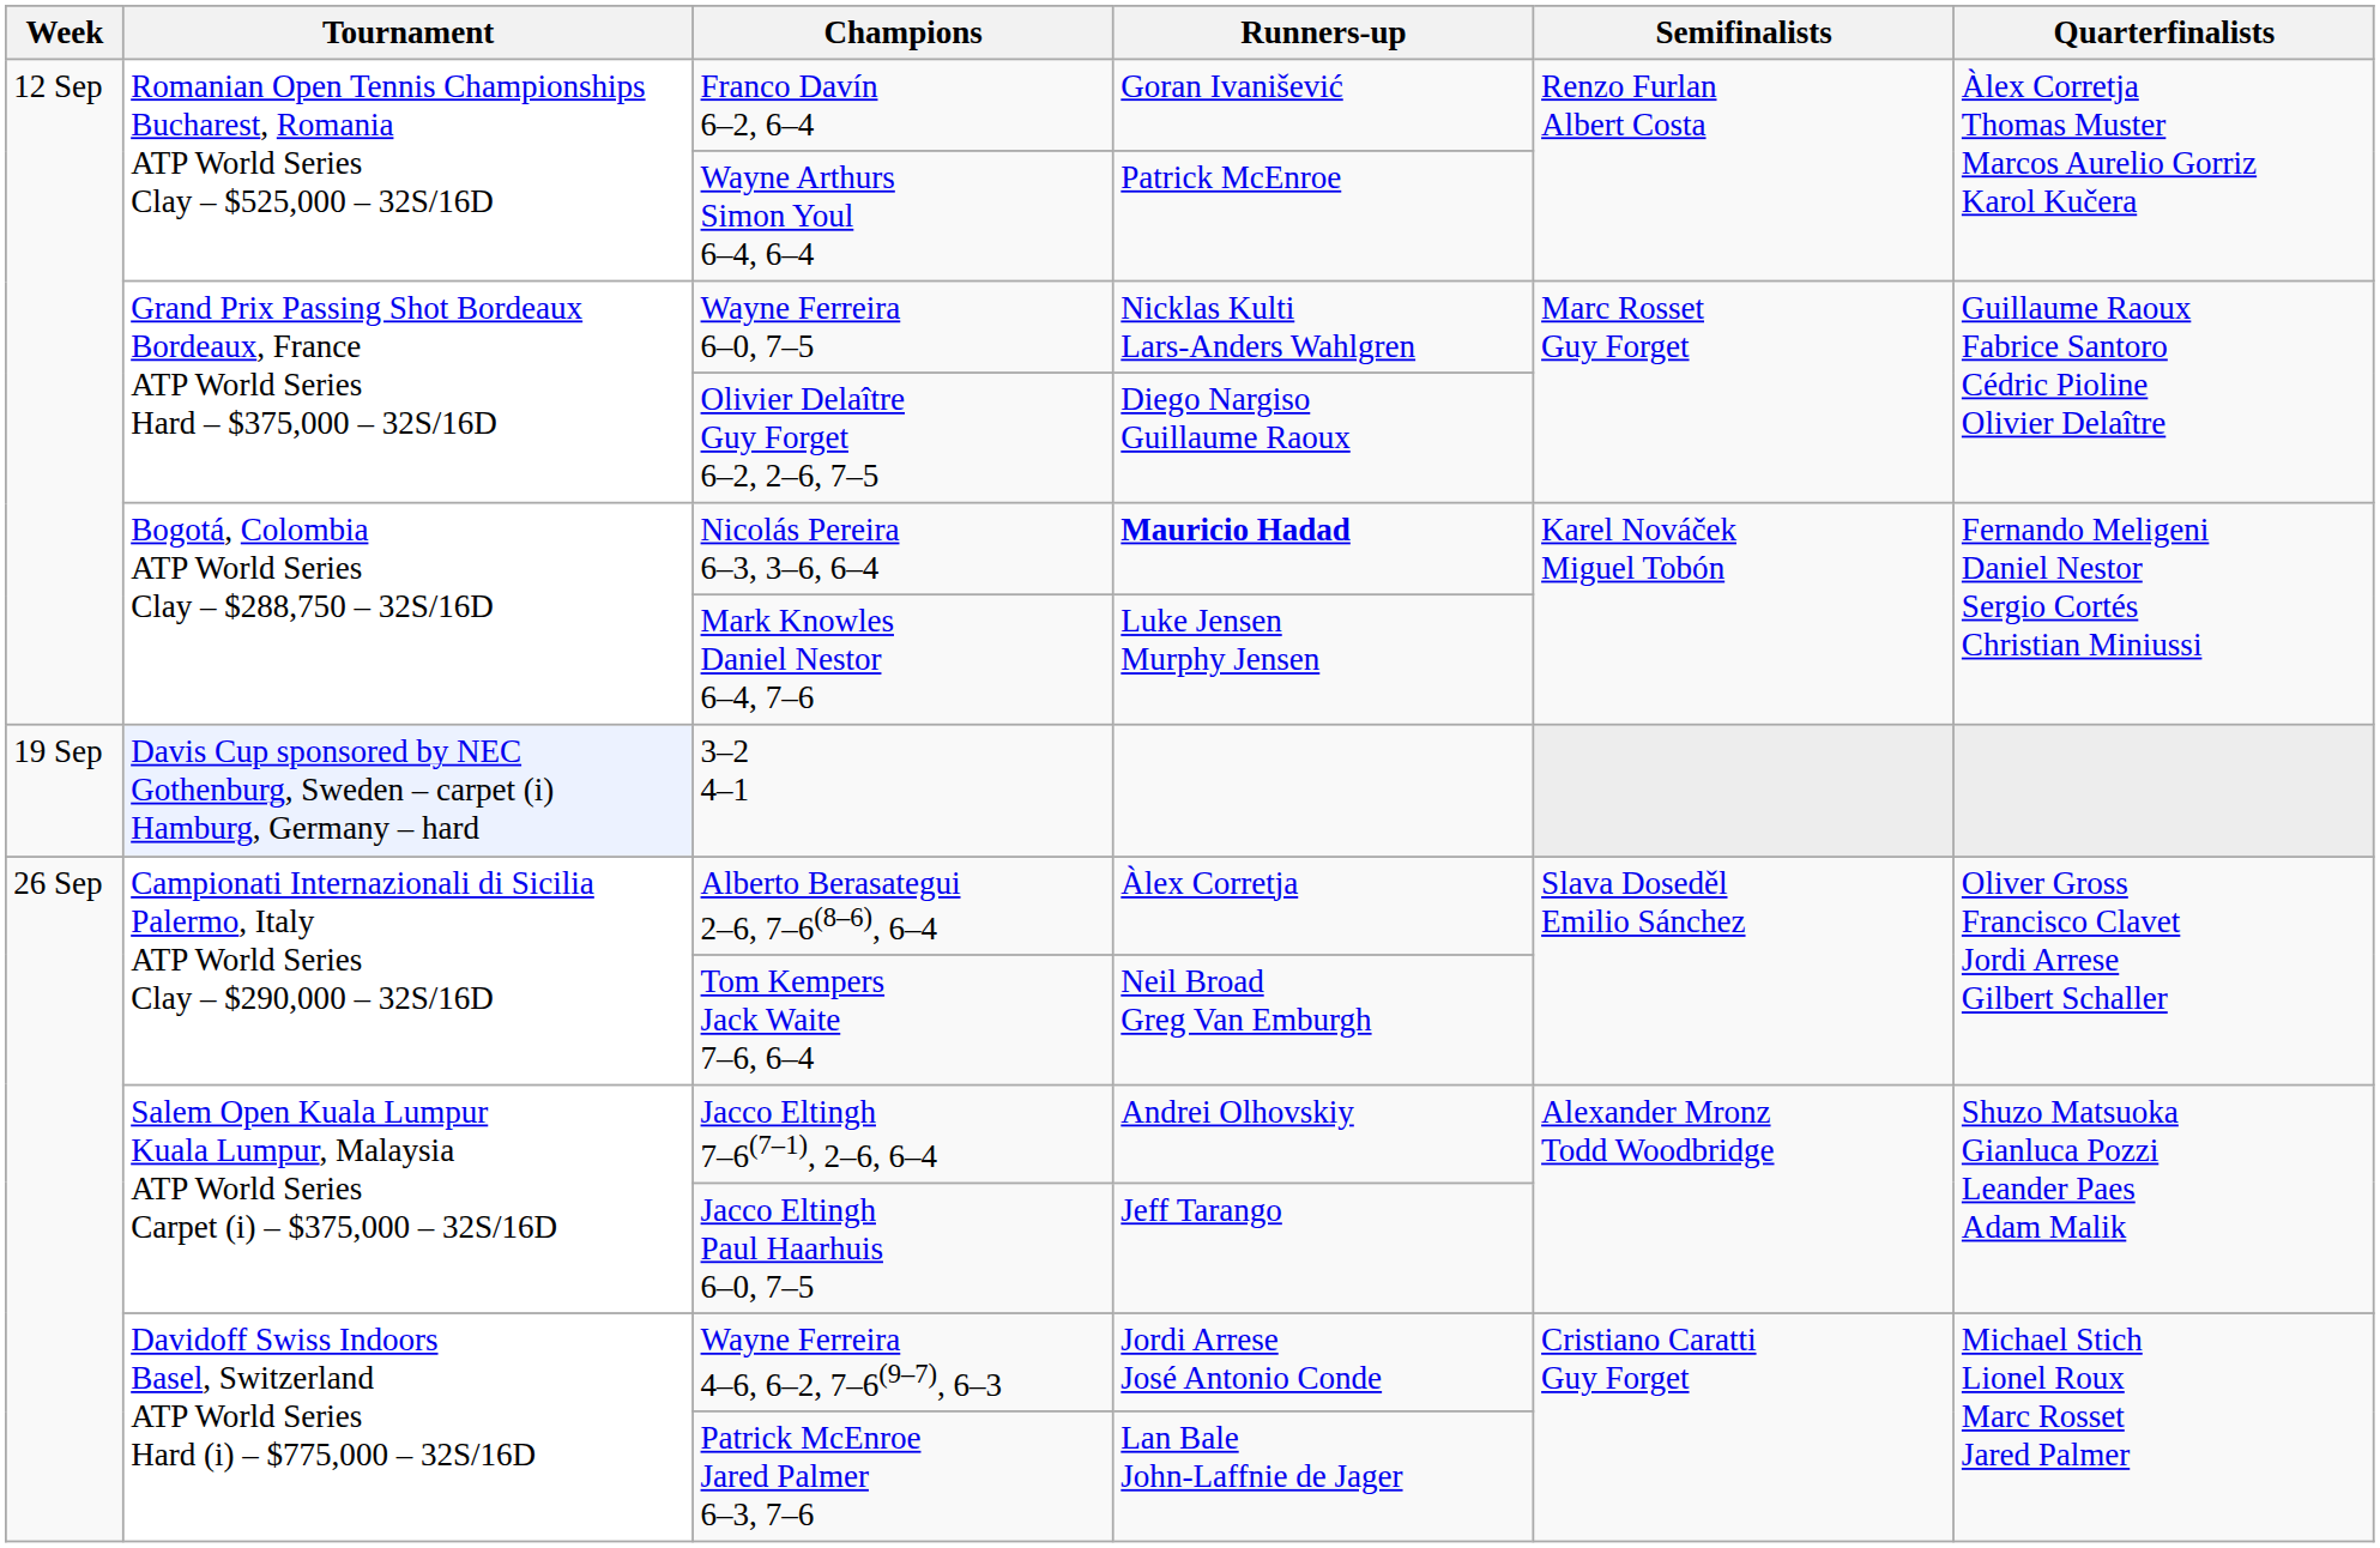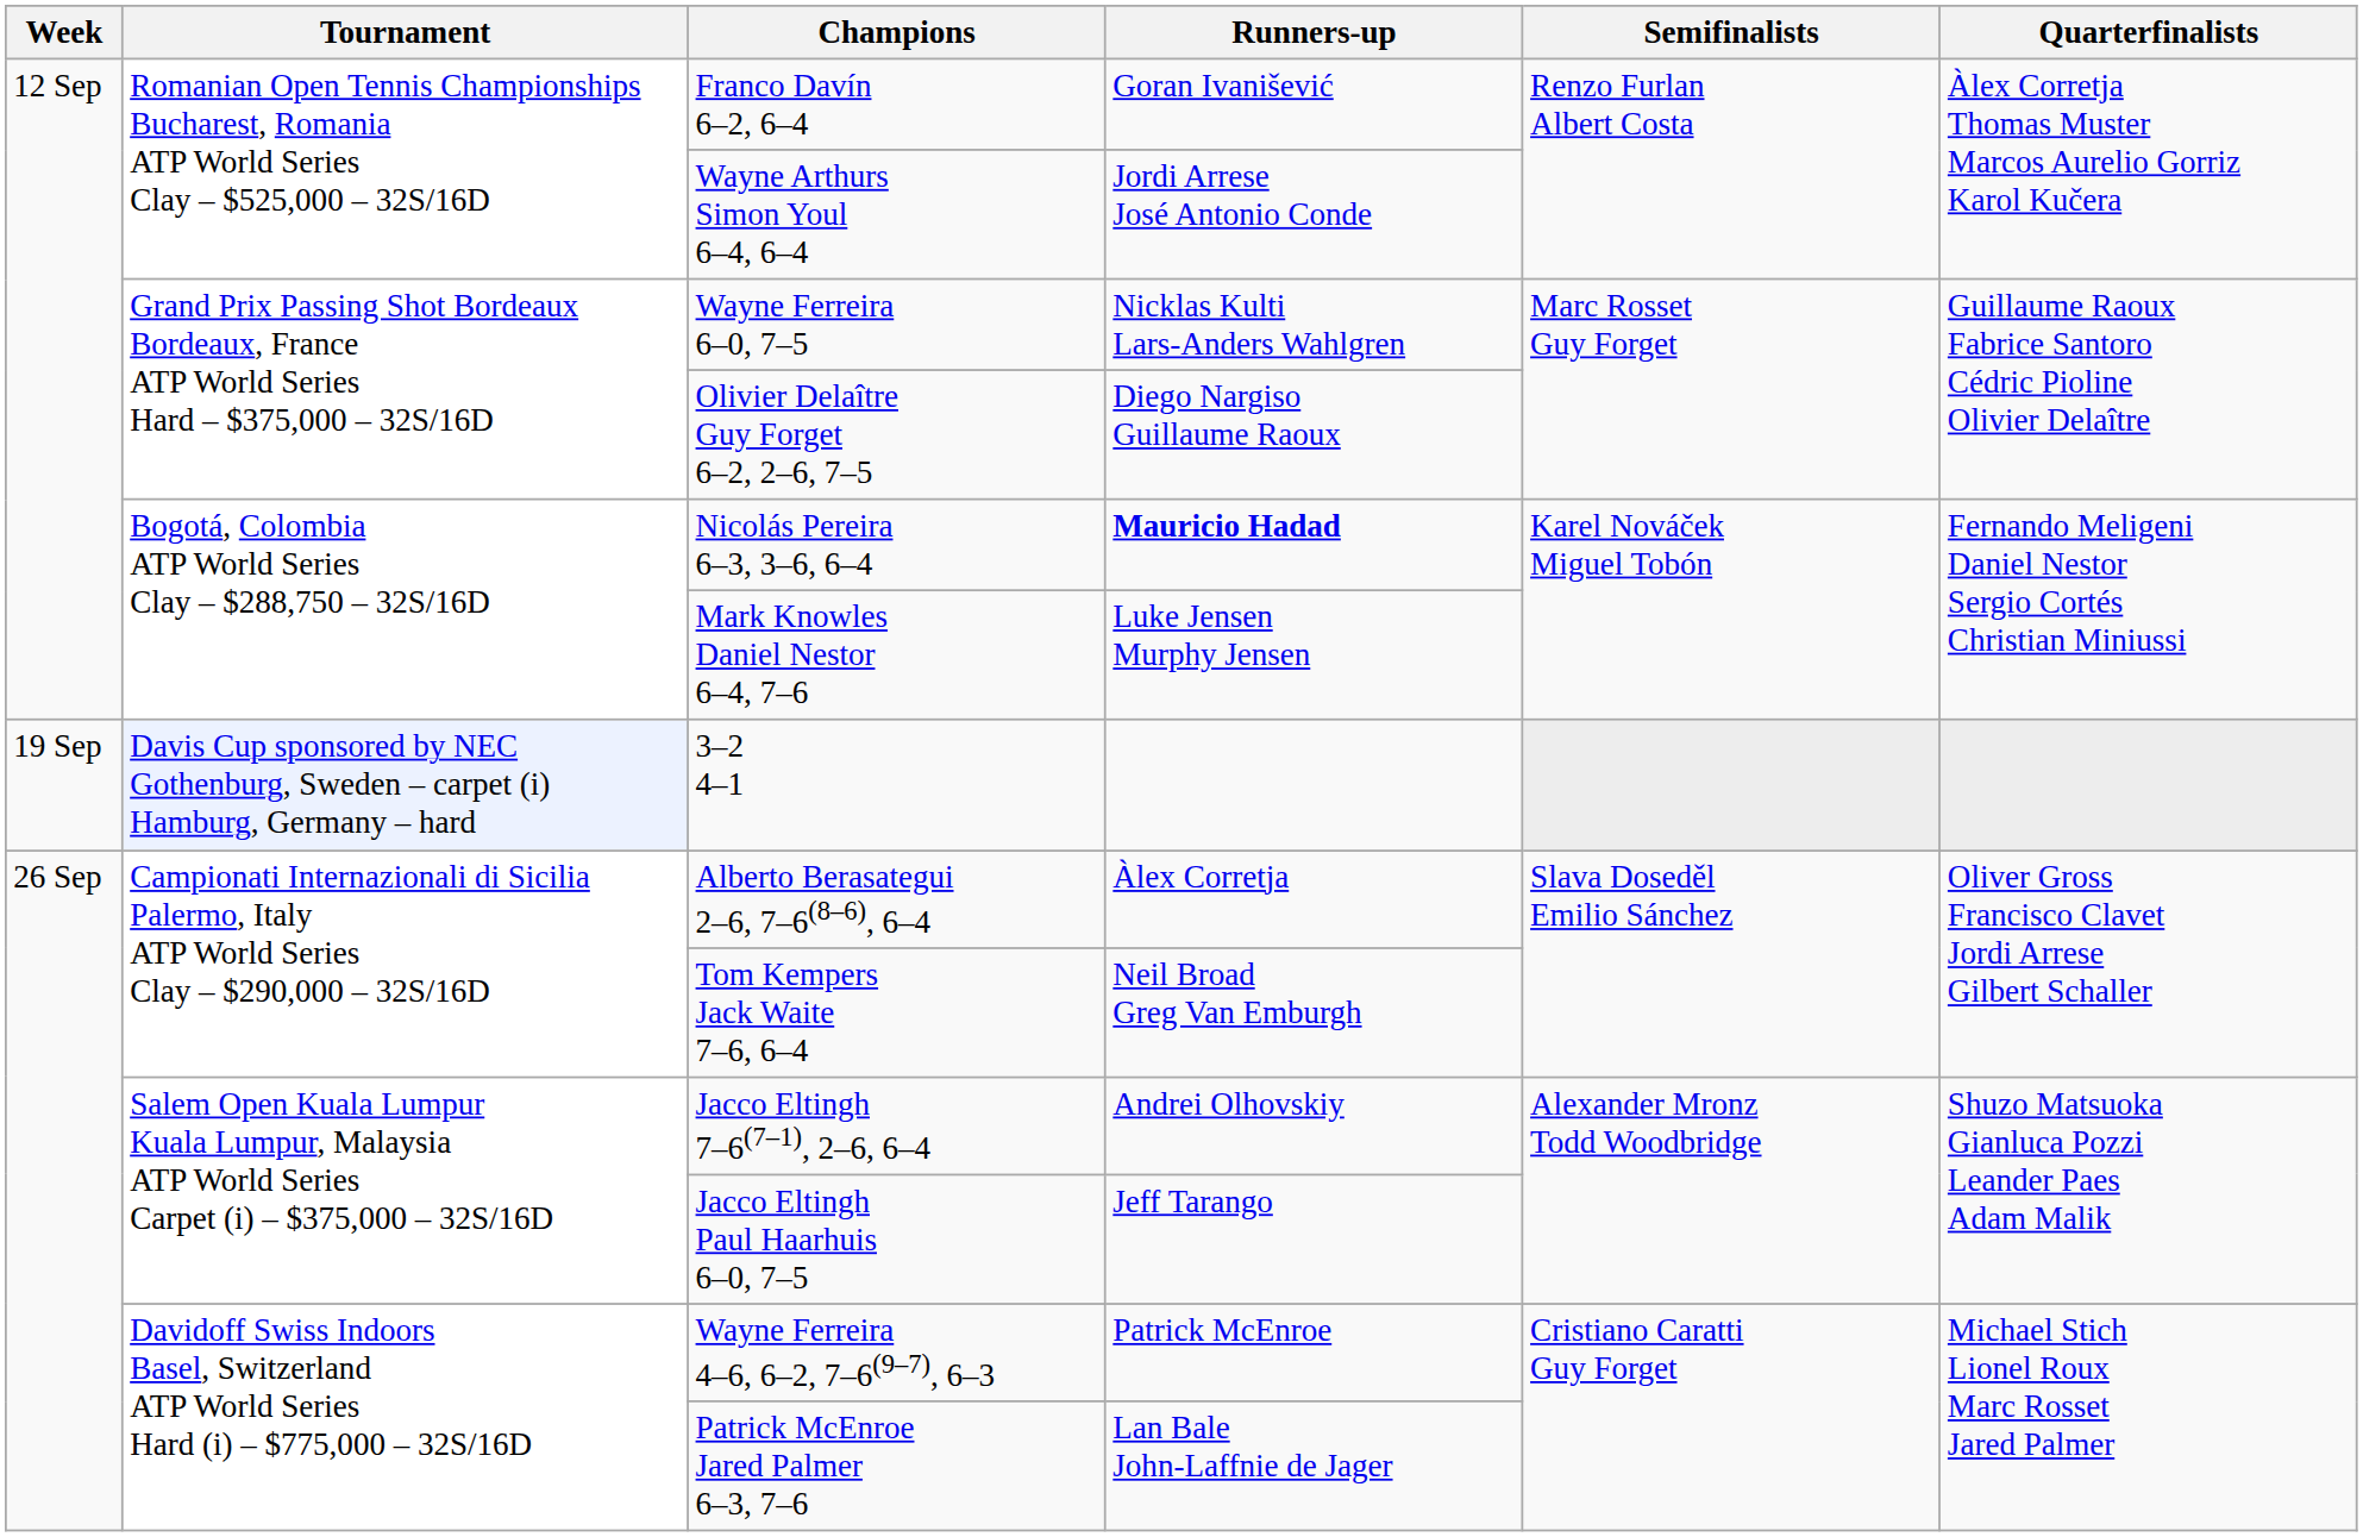Wayne Arthurs Simon Youl 6–4, 6–4 | Runners-up: Patrick McEnroe -> Jordi Arrese José Antonio Conde
Wayne Ferreira 4–6, 6–2, 7–6(9–7), 6–3 | Runners-up: Jordi Arrese José Antonio Conde -> Patrick McEnroe
